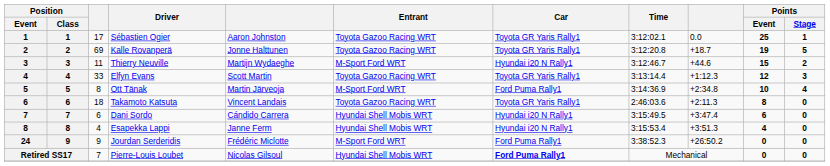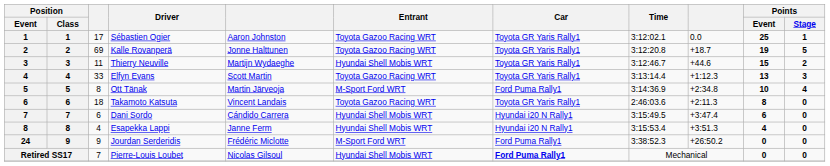Thierry Neuville | Entrant: M-Sport Ford WRT -> Hyundai Shell Mobis WRT
Thierry Neuville | Car: Hyundai i20 N Rally1 -> Toyota GR Yaris Rally1
Elfyn Evans | Points / Event: 12 -> 13
